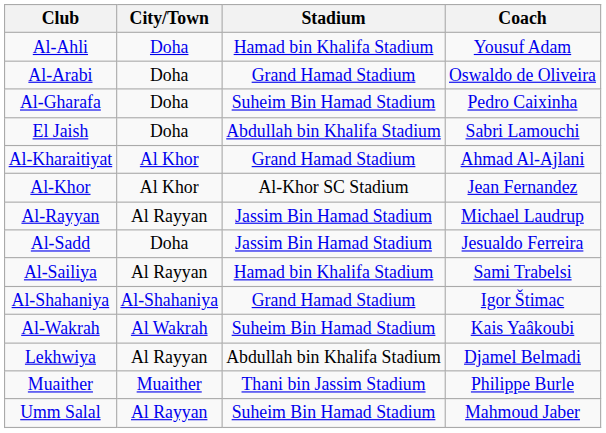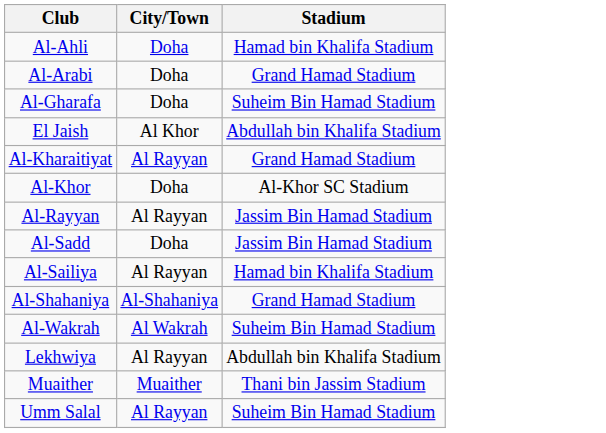- column: Coach | Yousuf Adam | Oswaldo de Oliveira | Pedro Caixinha | Sabri Lamouchi | Ahmad Al-Ajlani | Jean Fernandez | Michael Laudrup | Jesualdo Ferreira | Sami Trabelsi | Igor Štimac | Kais Yaâkoubi | Djamel Belmadi | Philippe Burle | Mahmoud Jaber
El Jaish | City/Town: Doha -> Al Khor
Al-Kharaitiyat | City/Town: Al Khor -> Al Rayyan
Al-Khor | City/Town: Al Khor -> Doha
